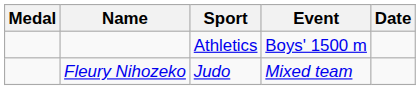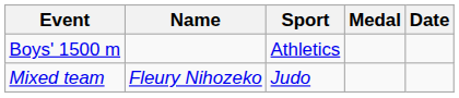columns swapped: Medal <-> Event
